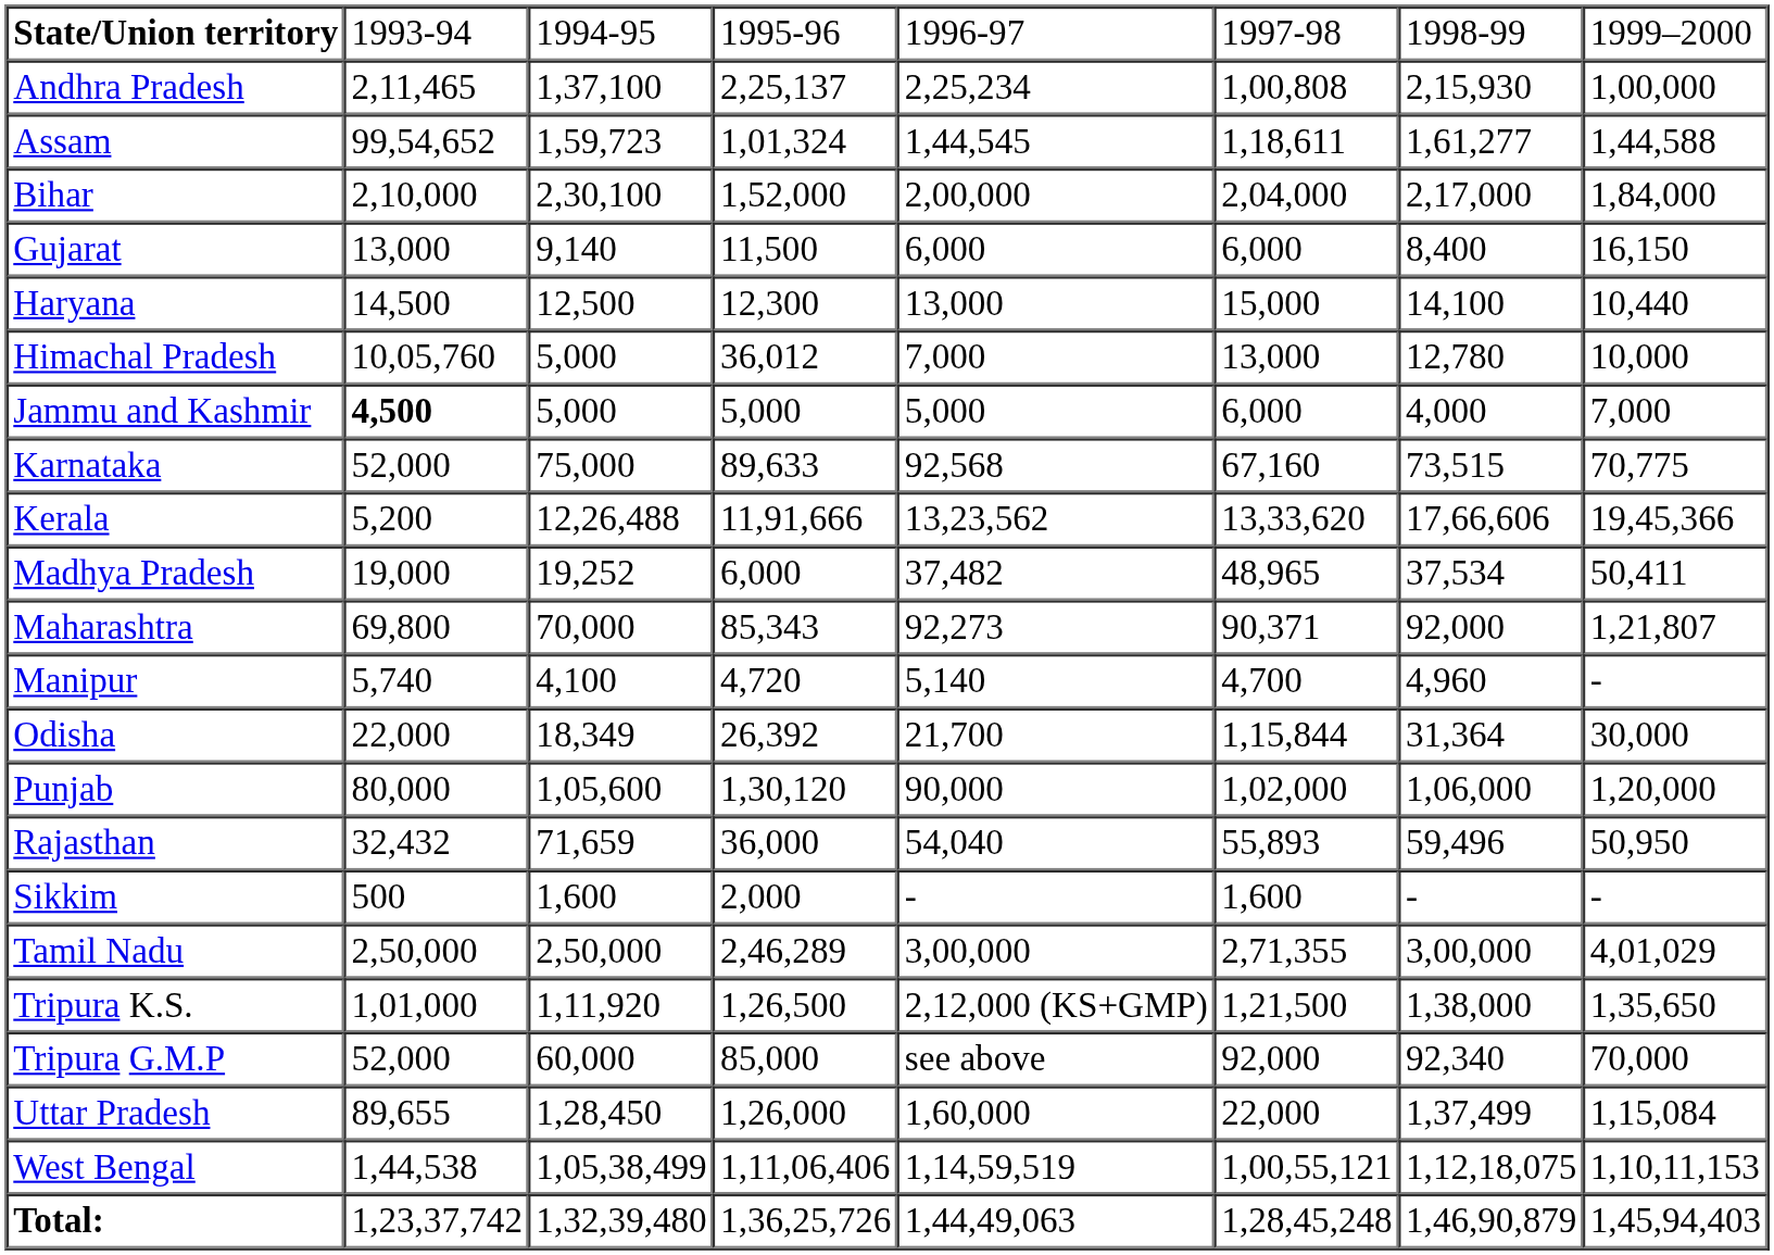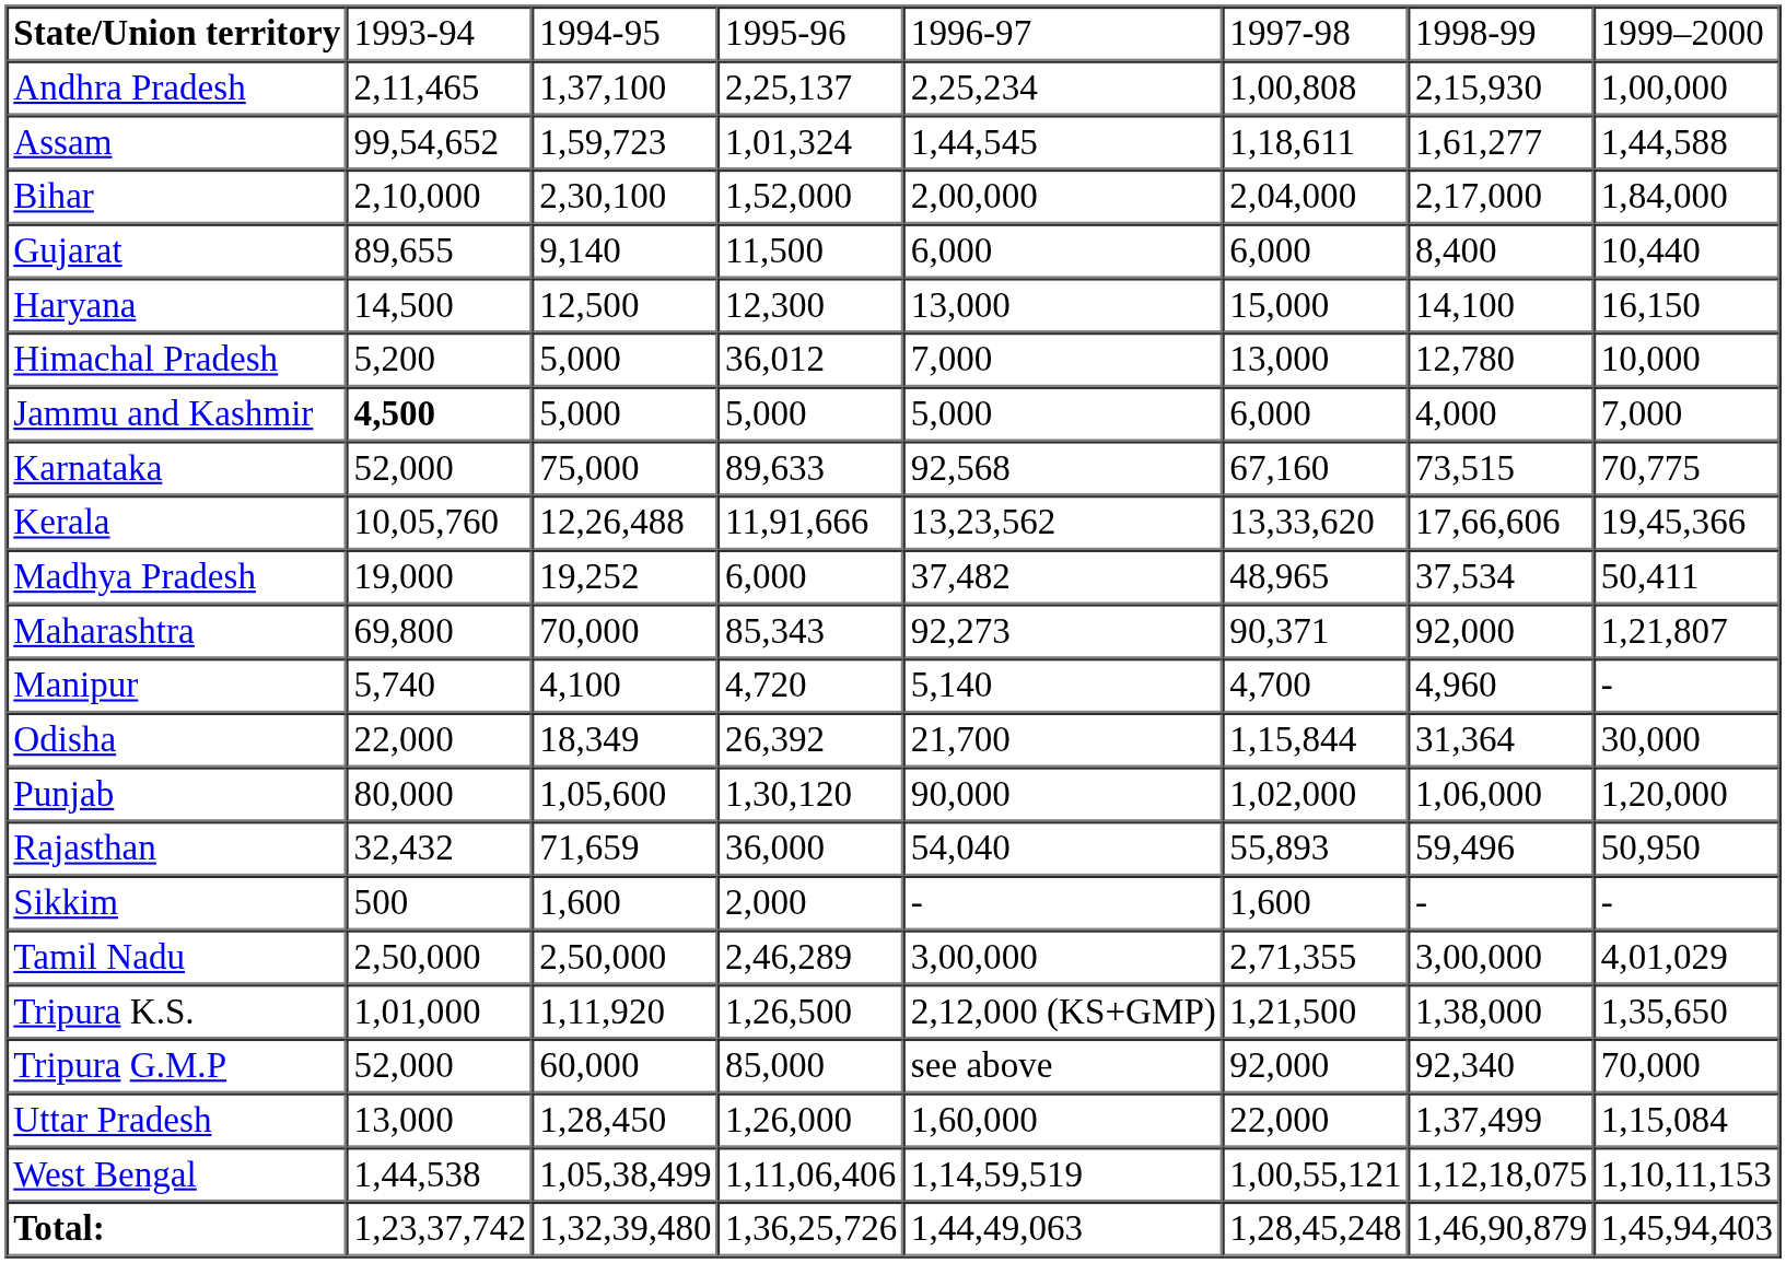Gujarat | column 2: 13,000 -> 89,655
Gujarat | column 8: 16,150 -> 10,440
Haryana | column 8: 10,440 -> 16,150
Himachal Pradesh | column 2: 10,05,760 -> 5,200
Kerala | column 2: 5,200 -> 10,05,760
Uttar Pradesh | column 2: 89,655 -> 13,000
